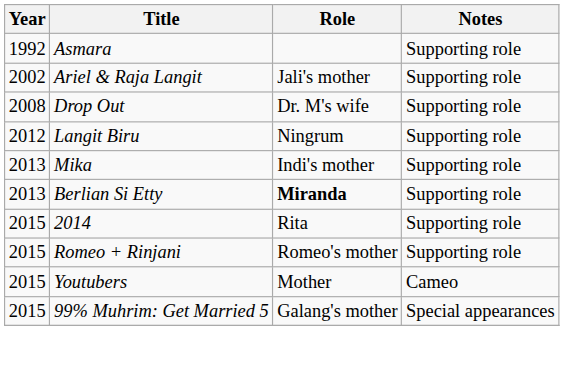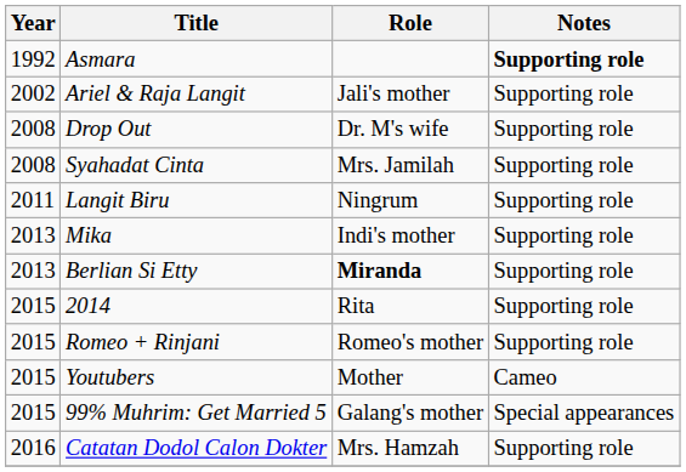Asmara | Notes: normal -> bold
+ row: 2008 | Syahadat Cinta | Mrs. Jamilah | Supporting role
Langit Biru | Year: 2012 -> 2011
+ row: 2016 | Catatan Dodol Calon Dokter | Mrs. Hamzah | Supporting role
